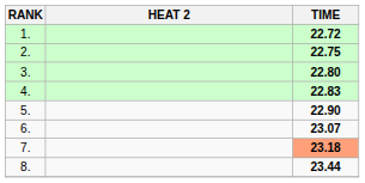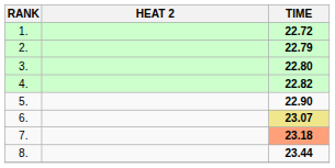2. | TIME: 22.75 -> 22.79
4. | TIME: 22.83 -> 22.82
6. | TIME: no background -> khaki background
